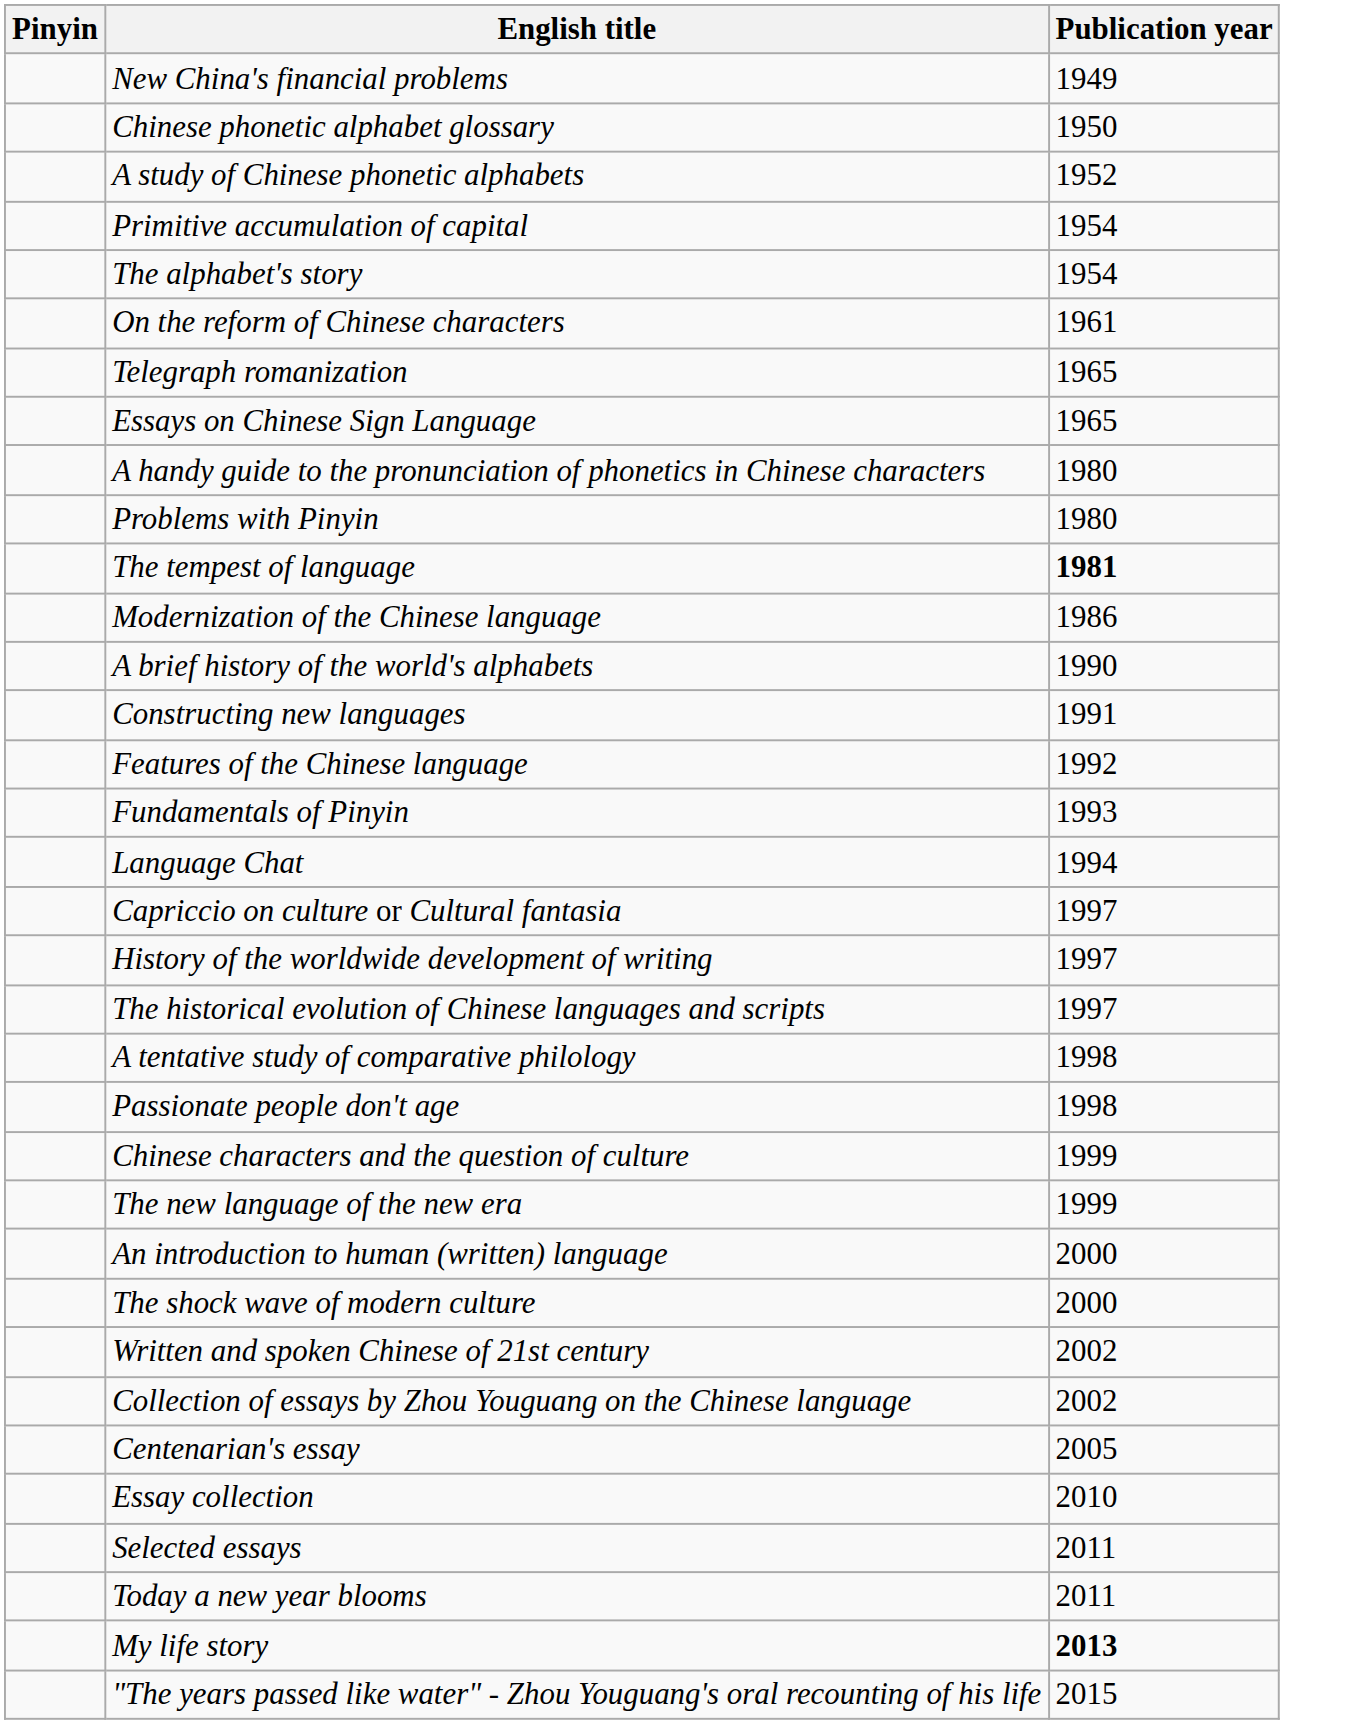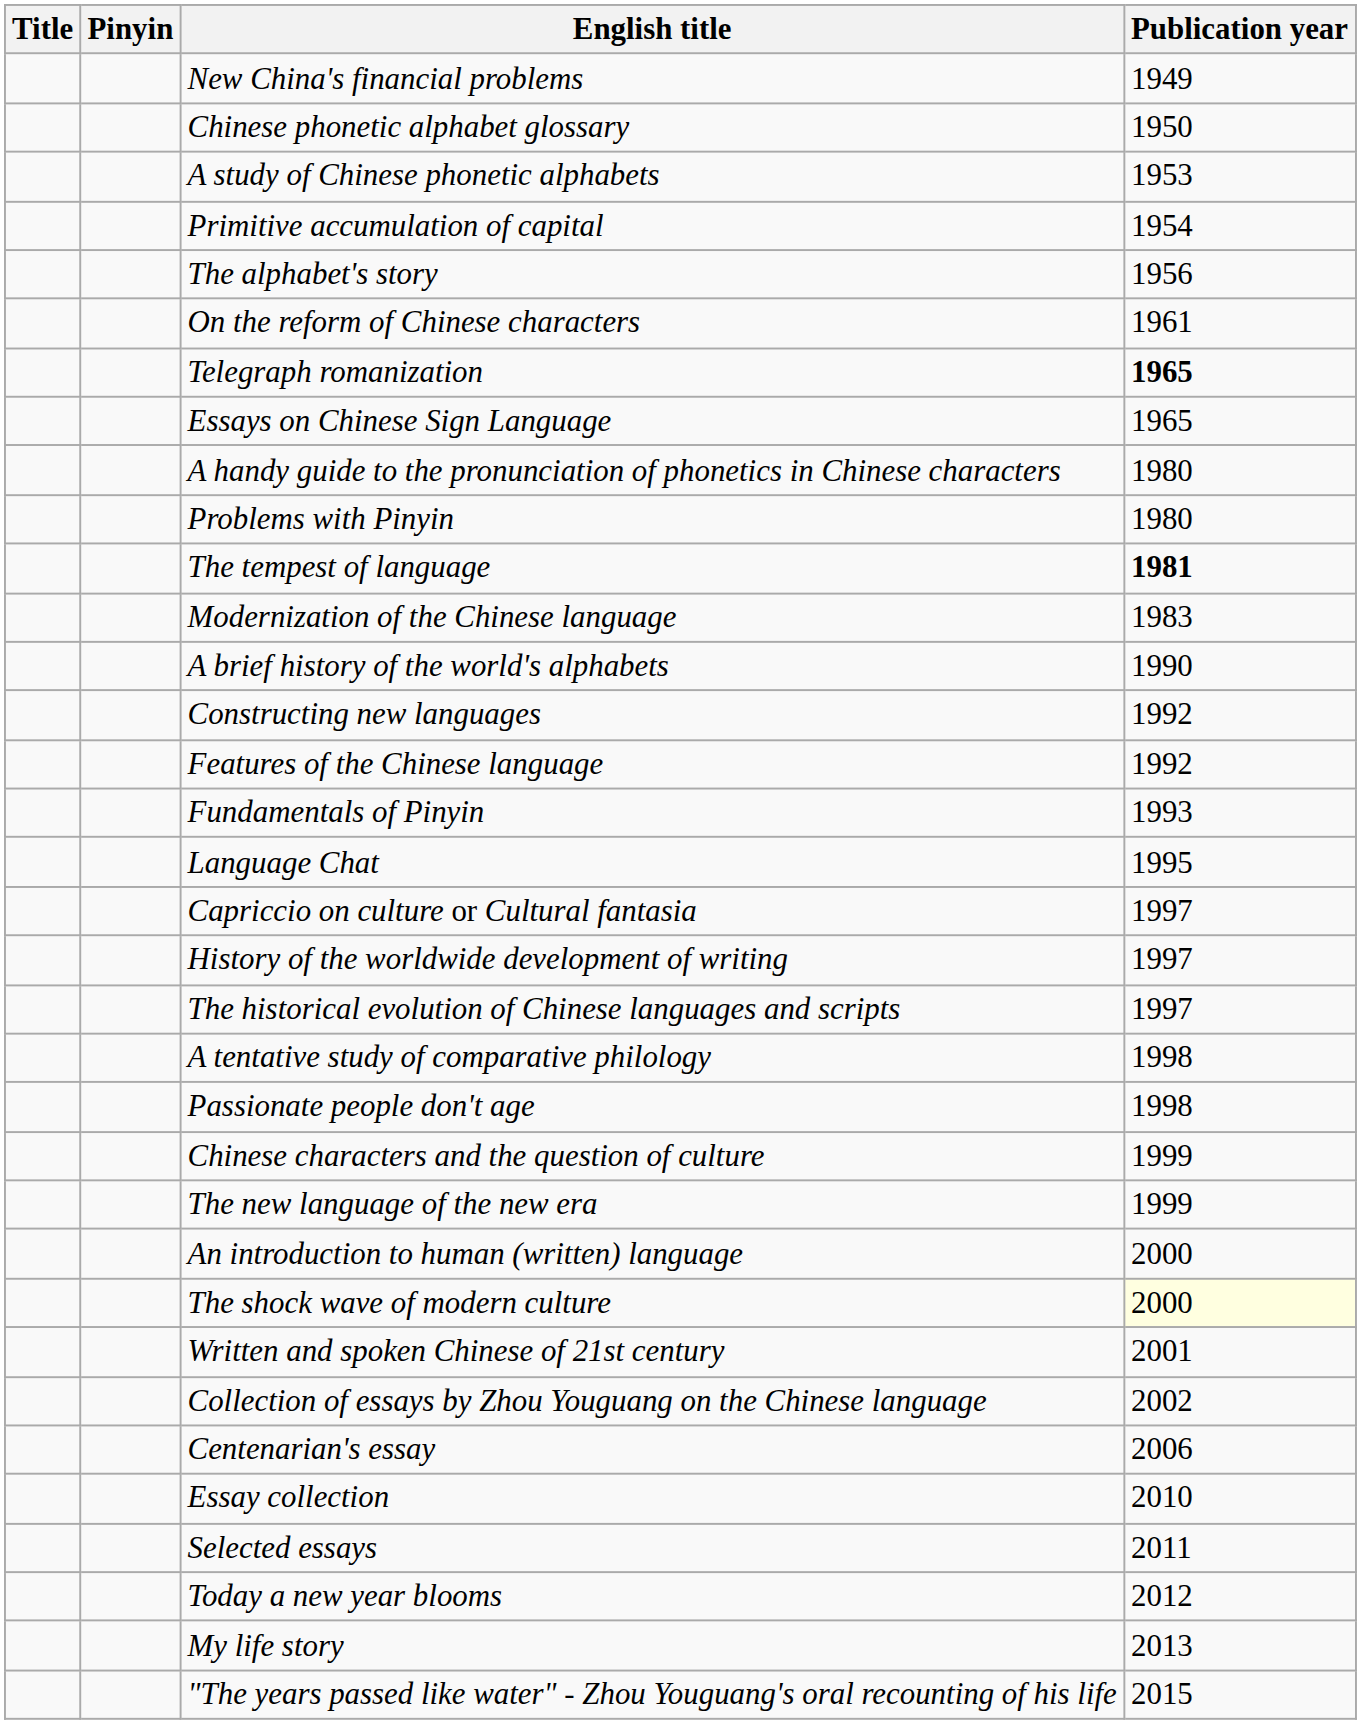+ column: Title
A study of Chinese phonetic alphabets | Publication year: 1952 -> 1953
The alphabet's story | Publication year: 1954 -> 1956
Telegraph romanization | Publication year: normal -> bold
Modernization of the Chinese language | Publication year: 1986 -> 1983
Constructing new languages | Publication year: 1991 -> 1992
Language Chat | Publication year: 1994 -> 1995
The shock wave of modern culture | Publication year: no background -> lightyellow background
Written and spoken Chinese of 21st century | Publication year: 2002 -> 2001
Centenarian's essay | Publication year: 2005 -> 2006
Today a new year blooms | Publication year: 2011 -> 2012
My life story | Publication year: bold -> normal
